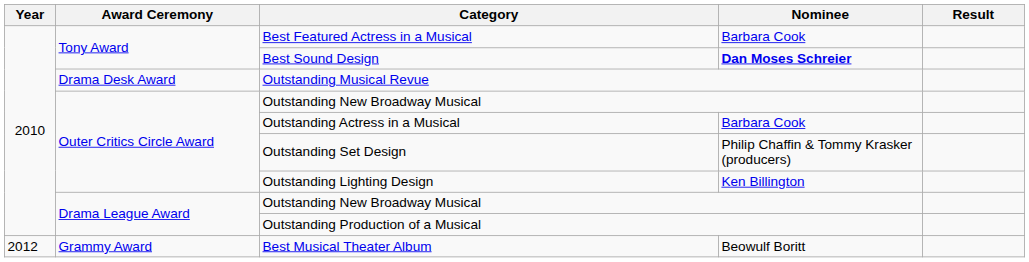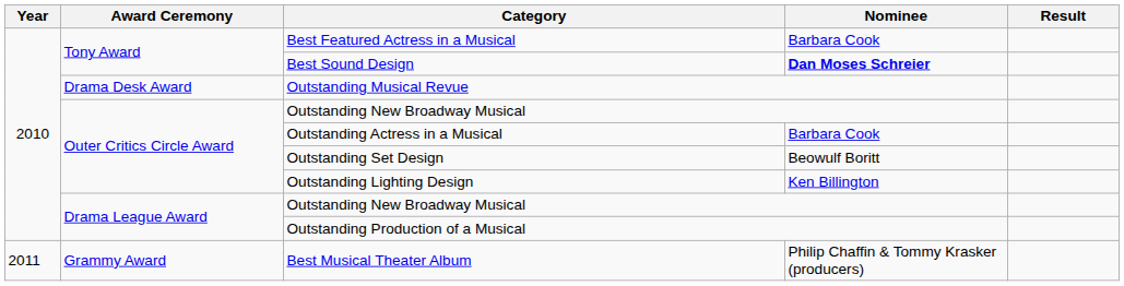Outstanding Set Design | Nominee: Philip Chaffin & Tommy Krasker (producers) -> Beowulf Boritt
Best Musical Theater Album | Year: 2012 -> 2011
Best Musical Theater Album | Nominee: Beowulf Boritt -> Philip Chaffin & Tommy Krasker (producers)
